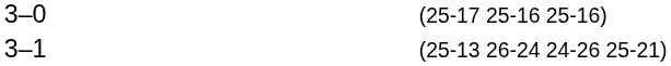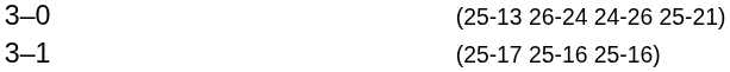3–0 | column 4: (25-17 25-16 25-16) -> (25-13 26-24 24-26 25-21)
3–1 | column 4: (25-13 26-24 24-26 25-21) -> (25-17 25-16 25-16)
